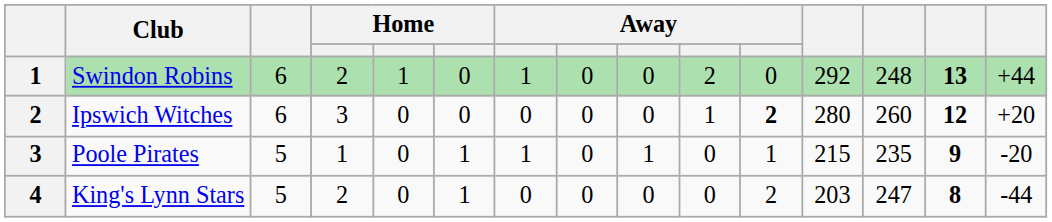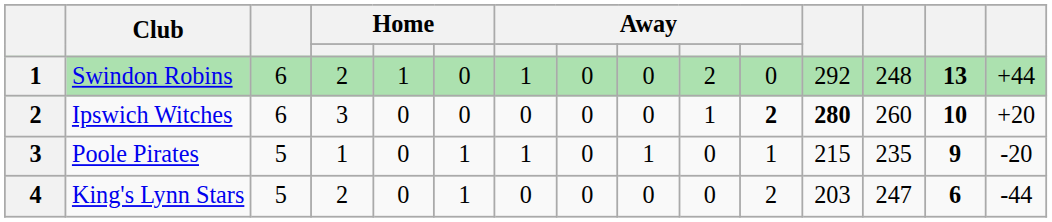Ipswich Witches | column 12: normal -> bold
Ipswich Witches | column 14: 12 -> 10
King's Lynn Stars | column 14: 8 -> 6
